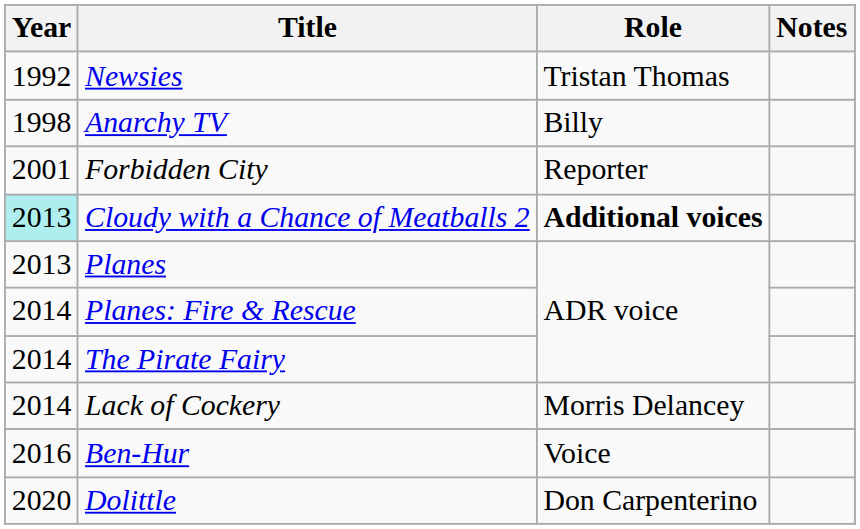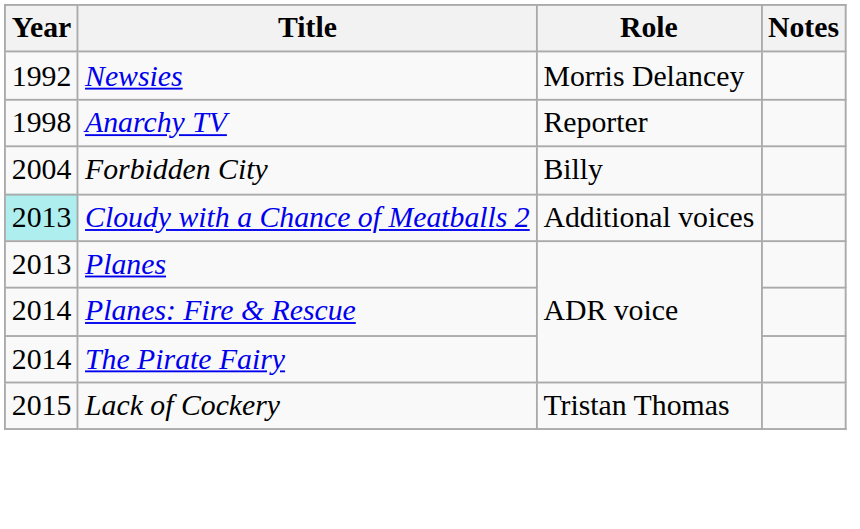Newsies | Role: Tristan Thomas -> Morris Delancey
Anarchy TV | Role: Billy -> Reporter
Forbidden City | Year: 2001 -> 2004
Forbidden City | Role: Reporter -> Billy
Cloudy with a Chance of Meatballs 2 | Role: bold -> normal
Lack of Cockery | Year: 2014 -> 2015
Lack of Cockery | Role: Morris Delancey -> Tristan Thomas
- row: 2016 | Ben-Hur | Voice
- row: 2020 | Dolittle | Don Carpenterino
